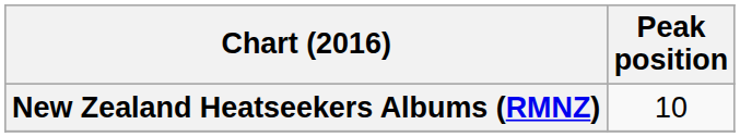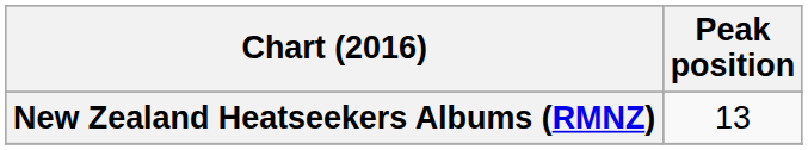New Zealand Heatseekers Albums (RMNZ) | Peak position: 10 -> 13
